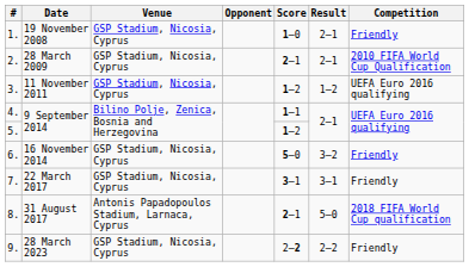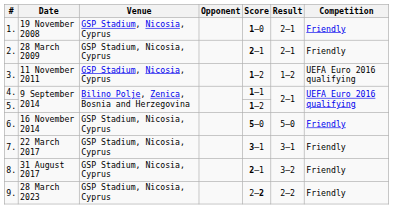2. | Competition: 2010 FIFA World Cup Qualification -> Friendly
6. | Result: 3–2 -> 5–0
8. | Venue: Antonis Papadopoulos Stadium, Larnaca, Cyprus -> GSP Stadium, Nicosia, Cyprus
8. | Result: 5–0 -> 3–2
8. | Competition: 2018 FIFA World Cup qualification -> Friendly
